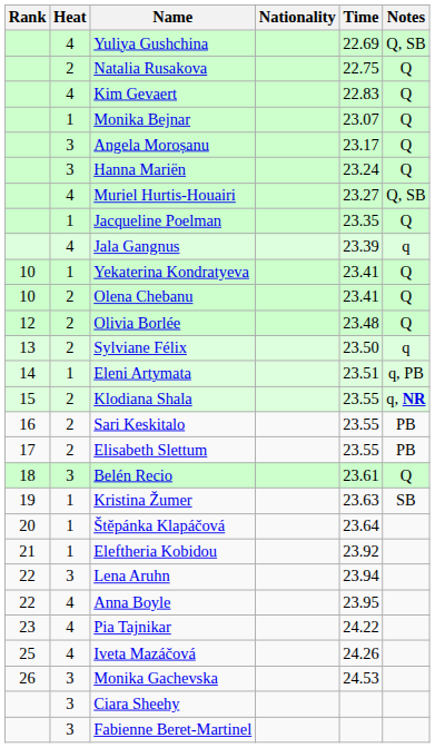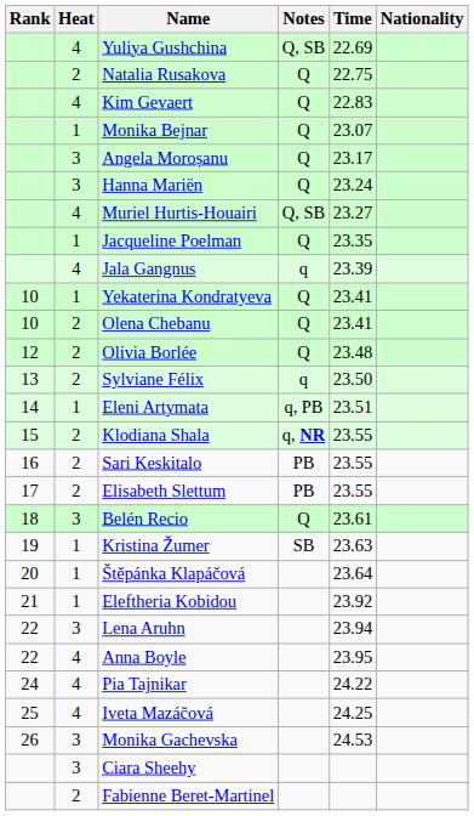columns swapped: Nationality <-> Notes
Pia Tajnikar | Rank: 23 -> 24
Iveta Mazáčová | Time: 24.26 -> 24.25
Fabienne Beret-Martinel | Heat: 3 -> 2
